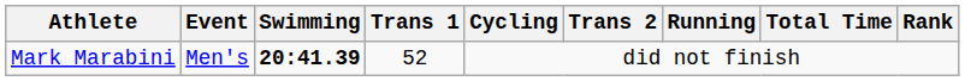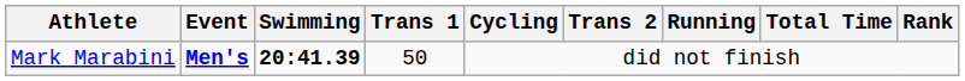Mark Marabini | Event: normal -> bold
Mark Marabini | Trans 1: 52 -> 50
